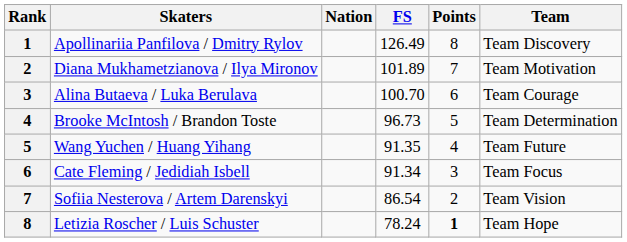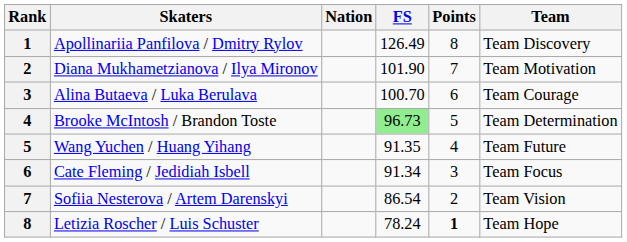Diana Mukhametzianova / Ilya Mironov | FS: 101.89 -> 101.90
Brooke McIntosh / Brandon Toste | FS: no background -> lightgreen background
